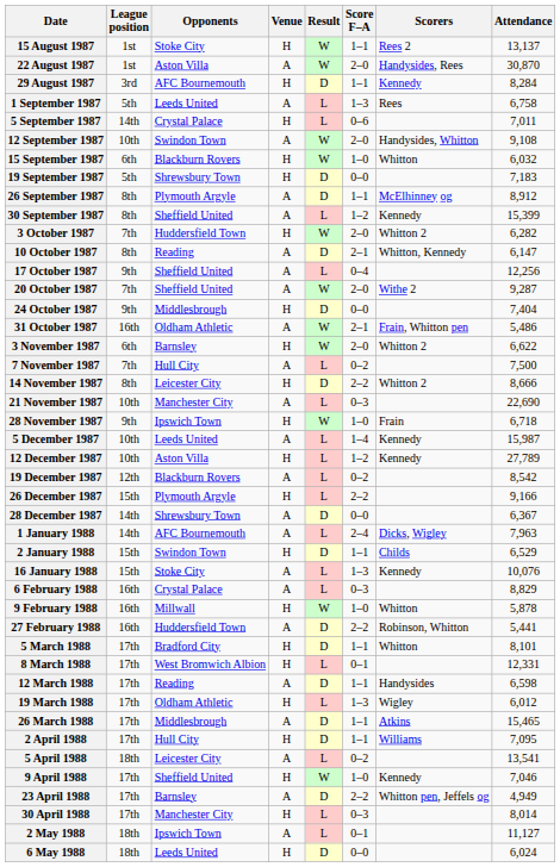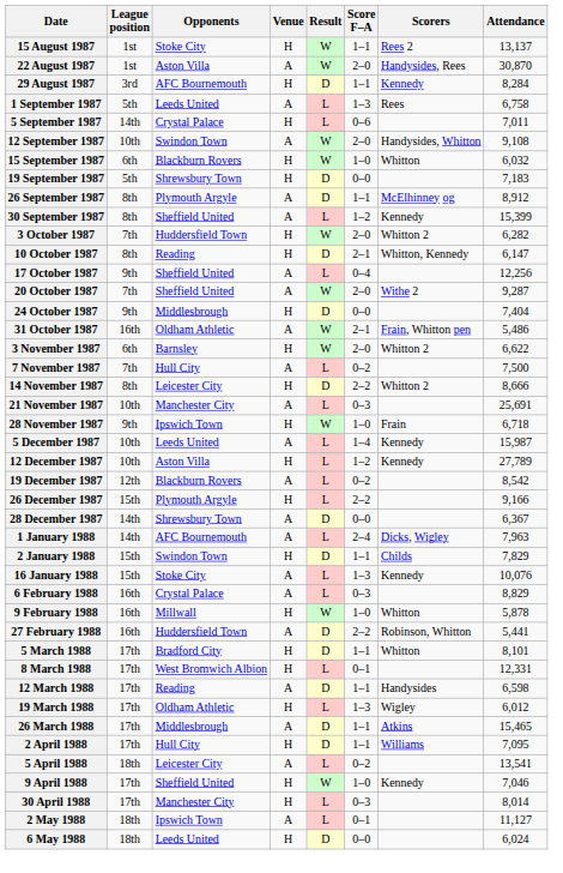10 October 1987 | Venue: A -> H
21 November 1987 | Attendance: 22,690 -> 25,691
2 January 1988 | Attendance: 6,529 -> 7,829
- row: 23 April 1988 | 17th | Barnsley | A | D | 2–2 | Whitton pen, Jeffels og | 4,949
